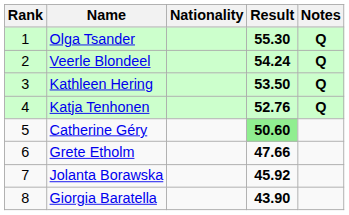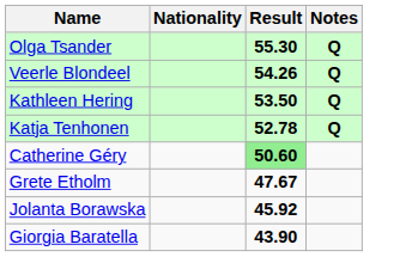- column: Rank | 1 | 2 | 3 | 4 | 5 | 6 | 7 | 8
Veerle Blondeel | Result: 54.24 -> 54.26
Katja Tenhonen | Result: 52.76 -> 52.78
Grete Etholm | Result: 47.66 -> 47.67
